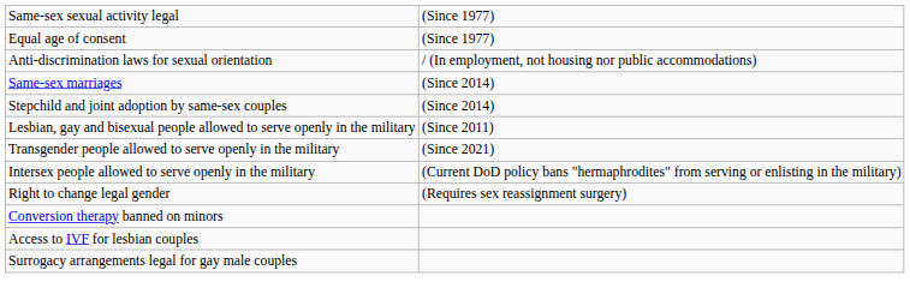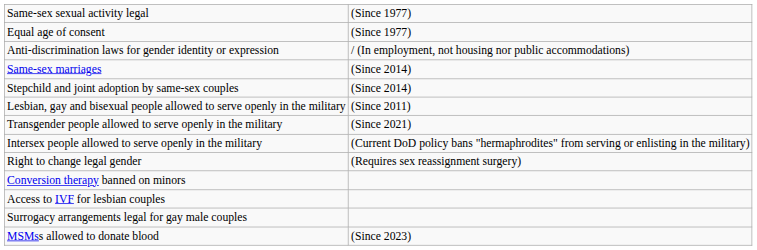- row: Anti-discrimination laws for sexual orientation | / (In employment, not housing nor public accommodations)
+ row: Anti-discrimination laws for gender identity or expression | / (In employment, not housing nor public accommodations)
+ row: MSMss allowed to donate blood | (Since 2023)
